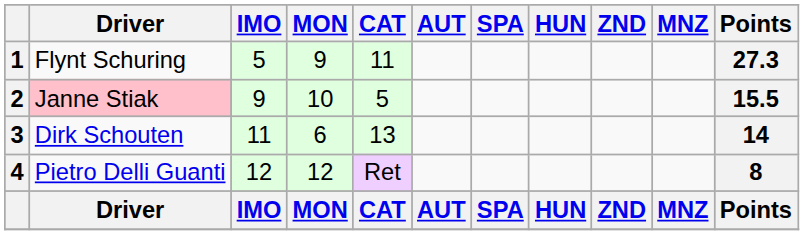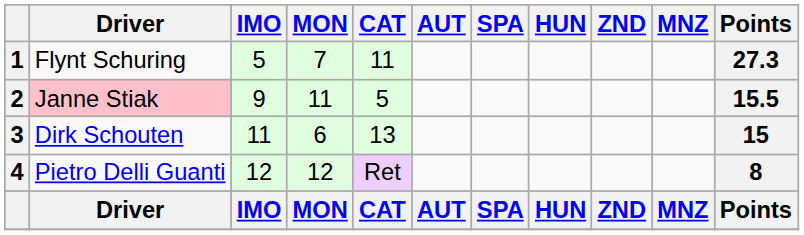1 | MON: 9 -> 7
2 | MON: 10 -> 11
3 | Points: 14 -> 15
